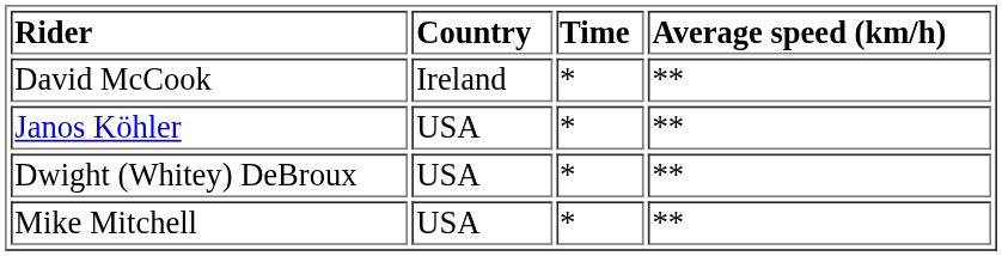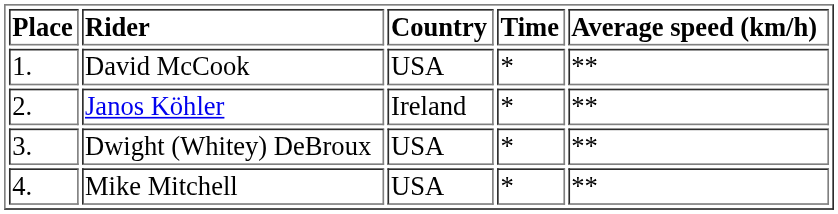+ column: Place | 1. | 2. | 3. | 4.
David McCook | Country: Ireland -> USA
Janos Köhler | Country: USA -> Ireland
